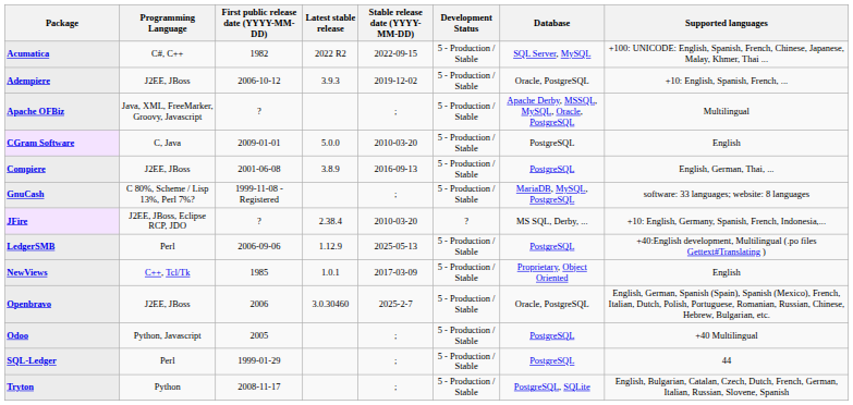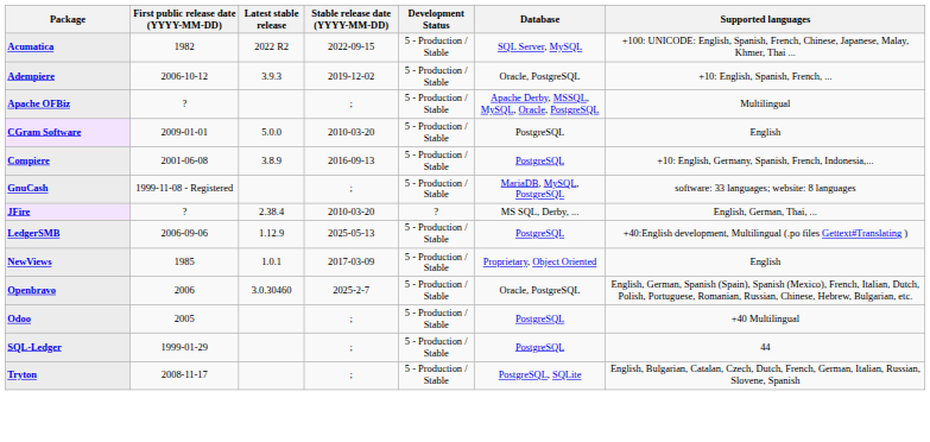- column: Programming Language | C#, C++ | J2EE, JBoss | Java, XML, FreeMarker, Groovy, Javascript | C, Java | J2EE, JBoss | C 80%, Scheme / Lisp 13%, Perl 7%? | J2EE, JBoss, Eclipse RCP, JDO | Perl | C++, Tcl/Tk | J2EE, JBoss | Python, Javascript | Perl | Python
Compiere | Supported languages: English, German, Thai, ... -> +10: English, Germany, Spanish, French, Indonesia,...
JFire | Supported languages: +10: English, Germany, Spanish, French, Indonesia,... -> English, German, Thai, ...
